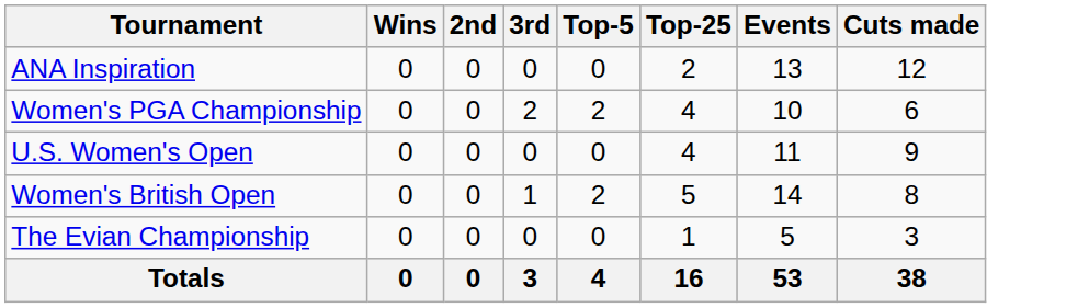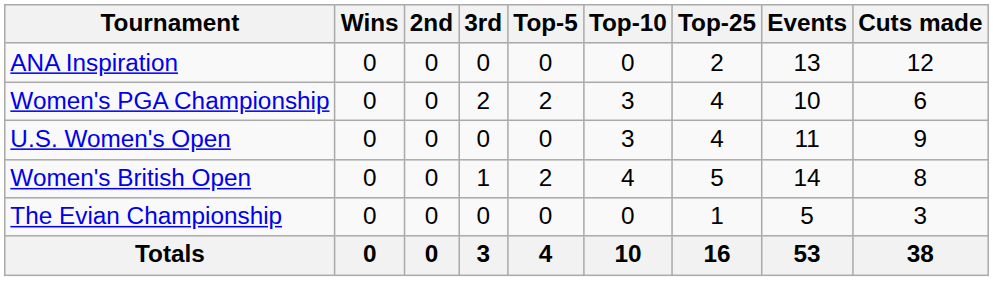+ column: Top-10 | 0 | 3 | 3 | 4 | 0 | 10
